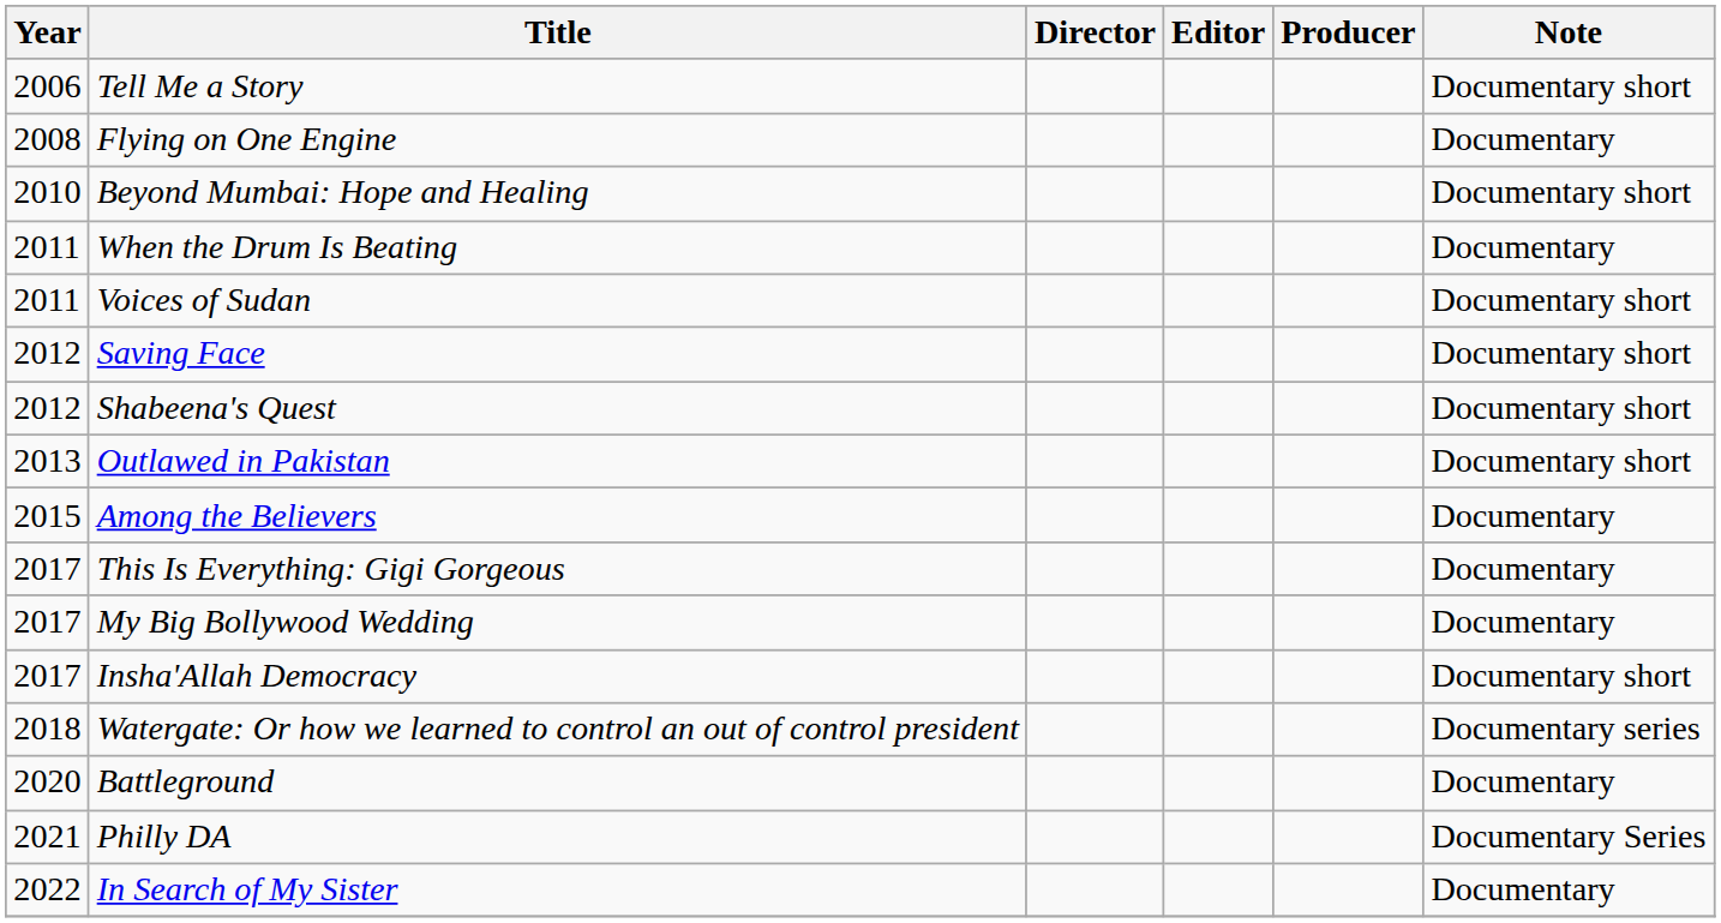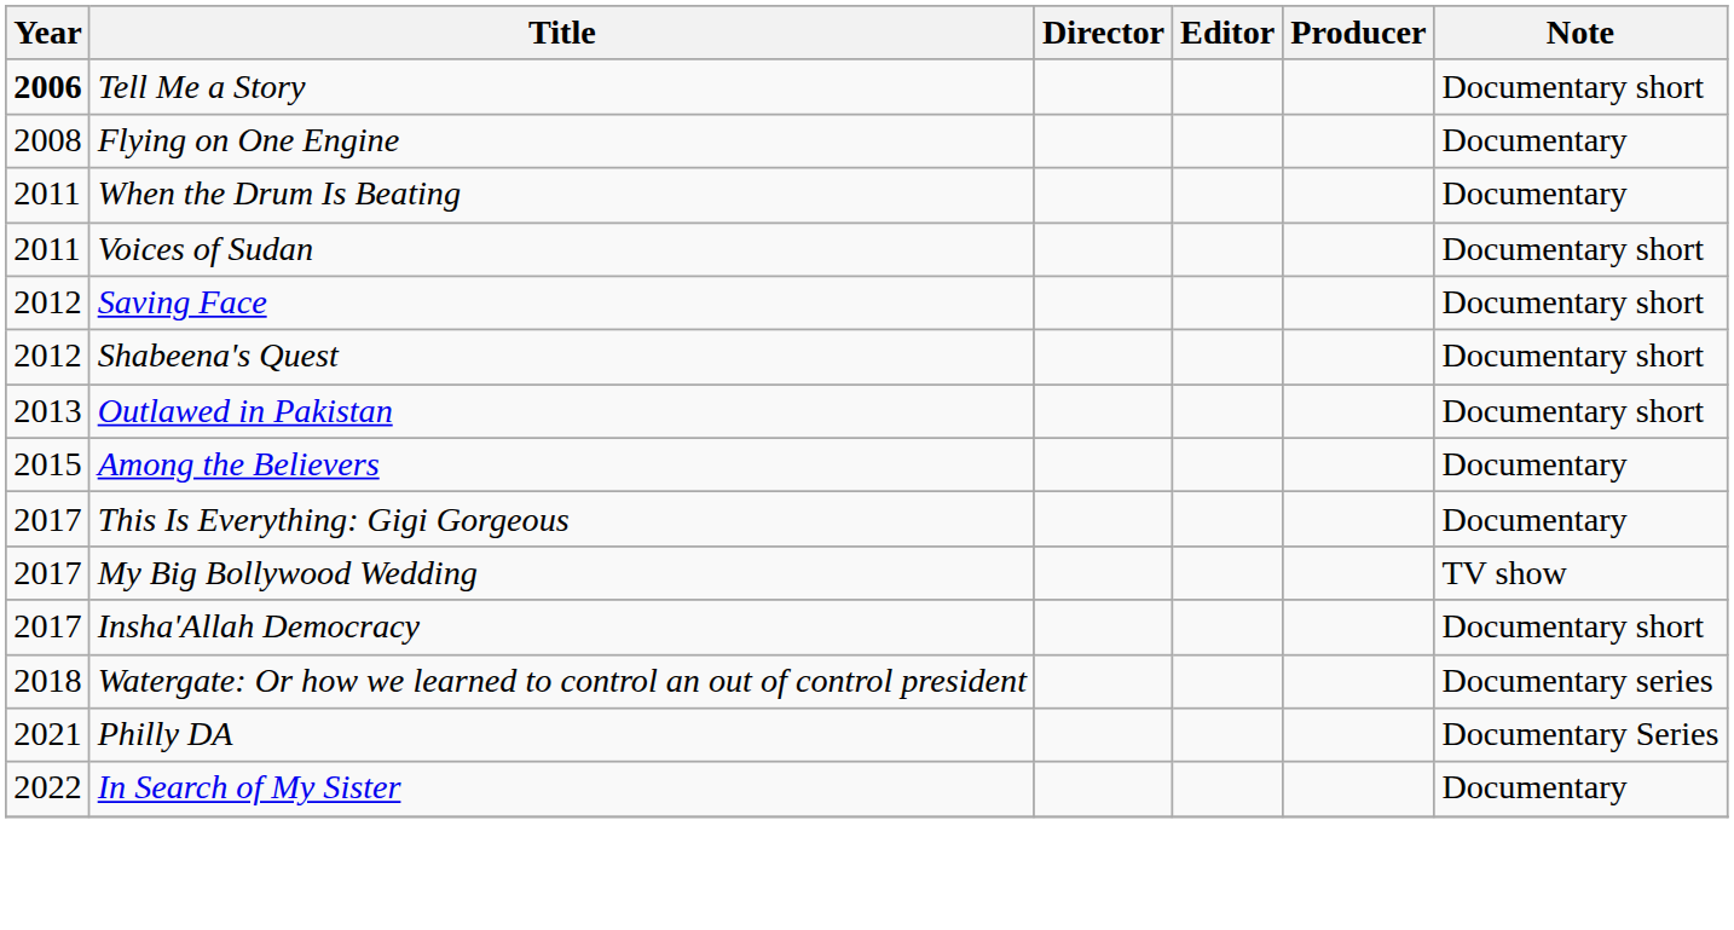Tell Me a Story | Year: normal -> bold
- row: 2010 | Beyond Mumbai: Hope and Healing | Documentary short
My Big Bollywood Wedding | Note: Documentary -> TV show
- row: 2020 | Battleground | Documentary
